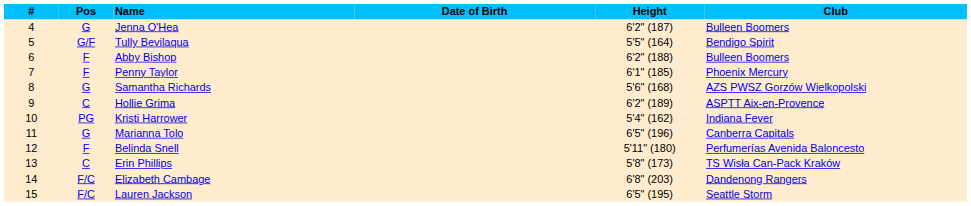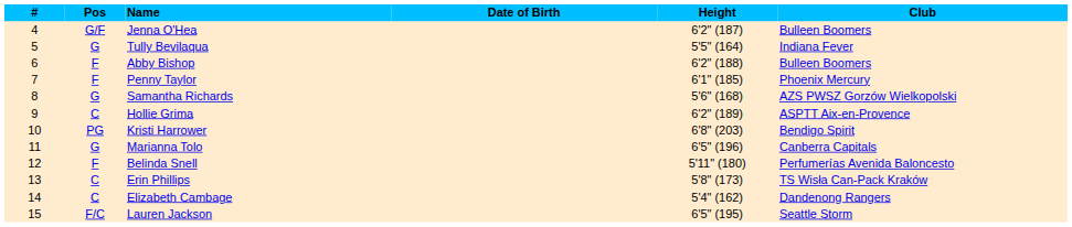Jenna O'Hea | Pos: G -> G/F
Tully Bevilaqua | Pos: G/F -> G
Tully Bevilaqua | Club: Bendigo Spirit -> Indiana Fever
Kristi Harrower | Height: 5'4" (162) -> 6'8" (203)
Kristi Harrower | Club: Indiana Fever -> Bendigo Spirit
Elizabeth Cambage | Pos: F/C -> C
Elizabeth Cambage | Height: 6'8" (203) -> 5'4" (162)
